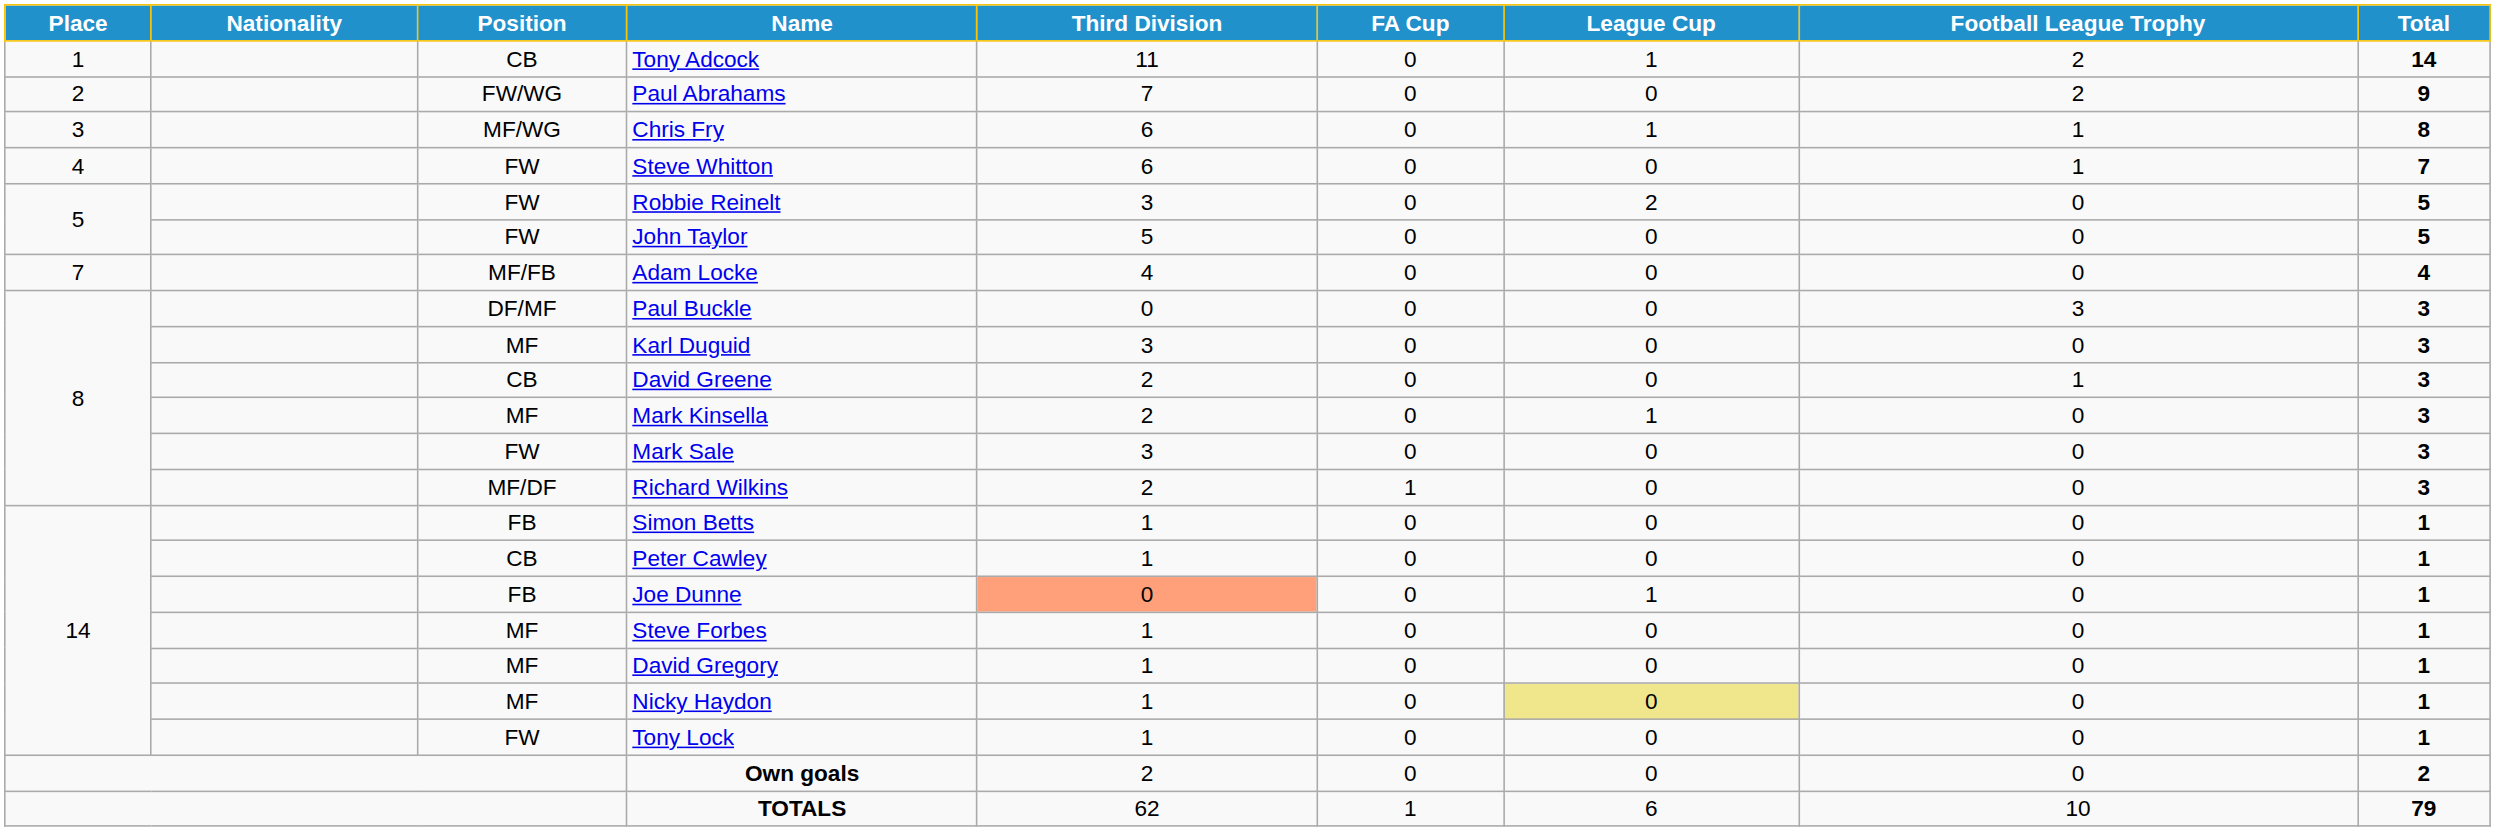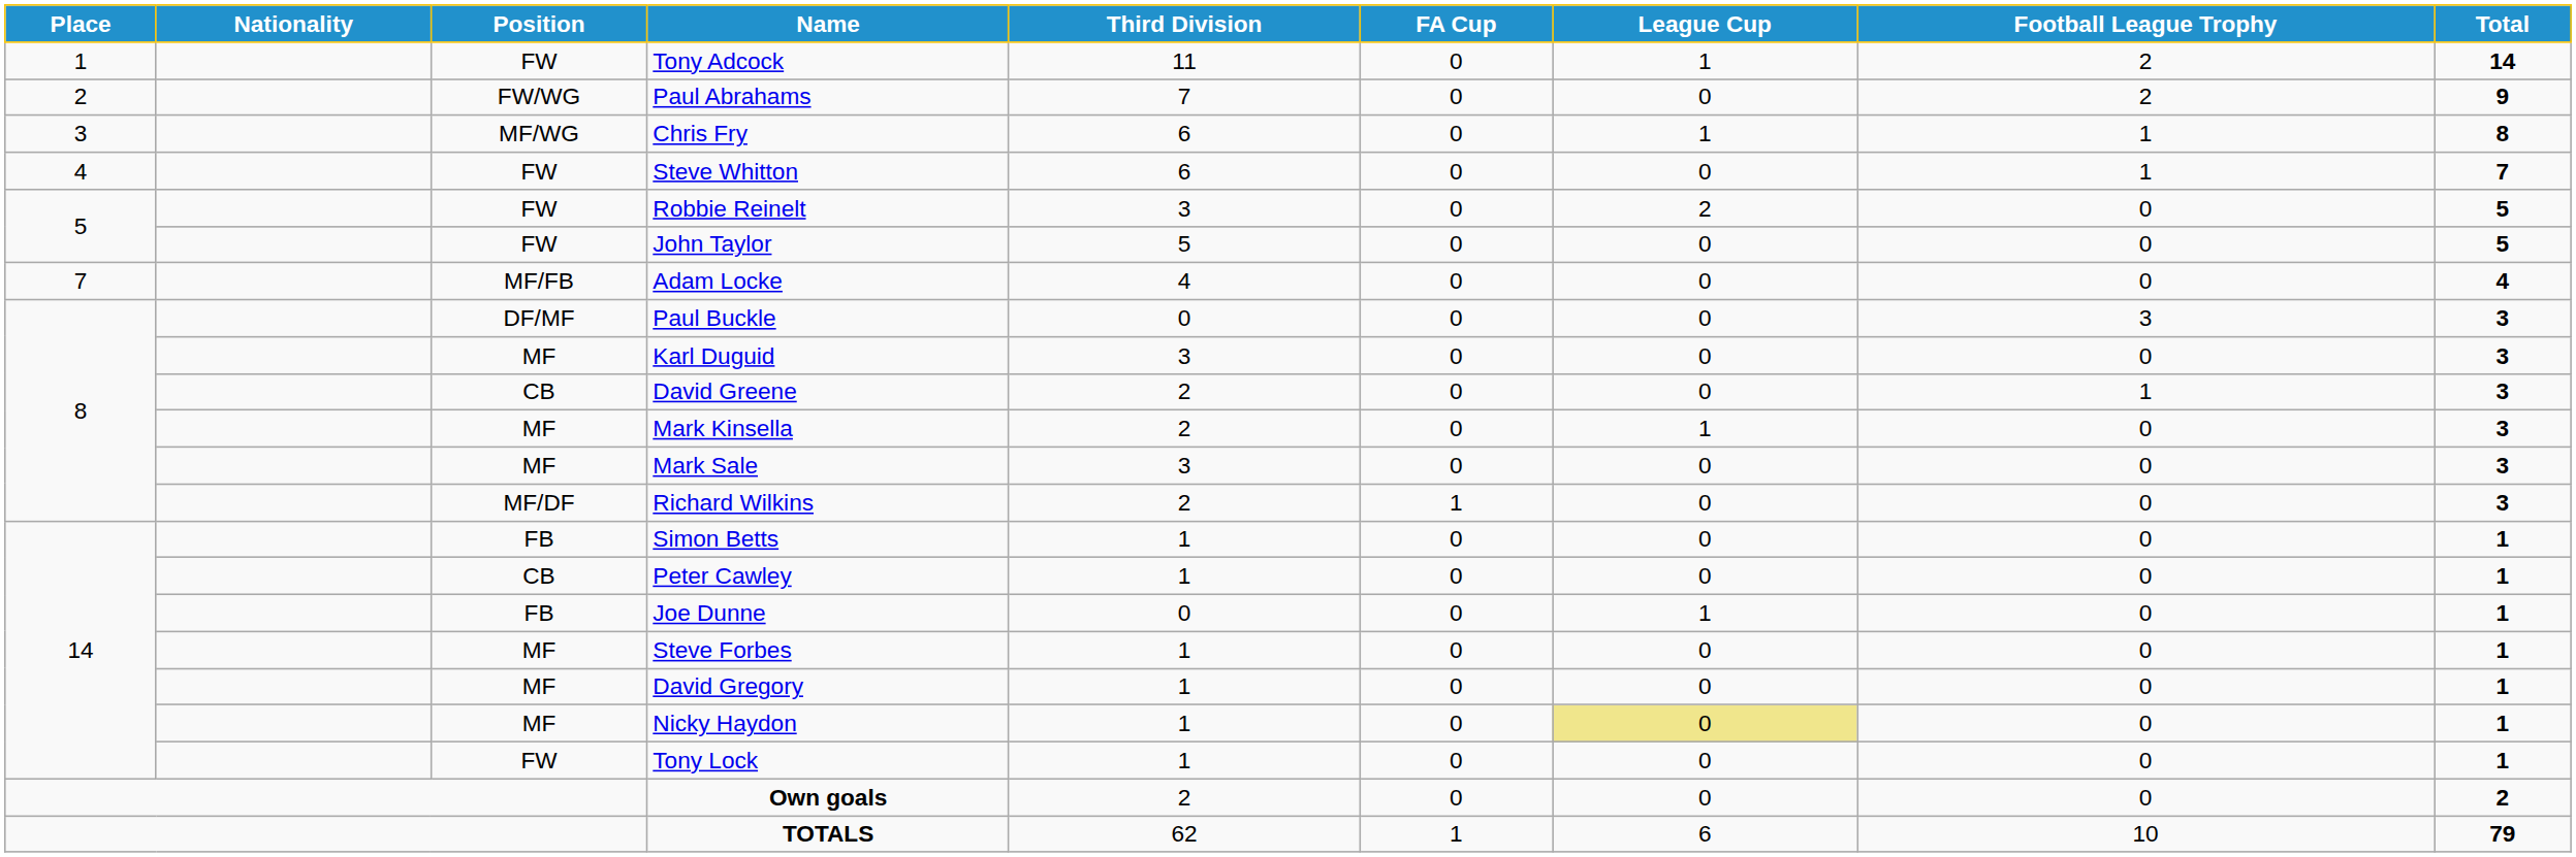Tony Adcock | Position: CB -> FW
Mark Sale | Position: FW -> MF
Joe Dunne | Third Division: lightsalmon background -> no background
